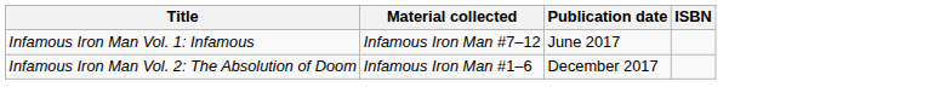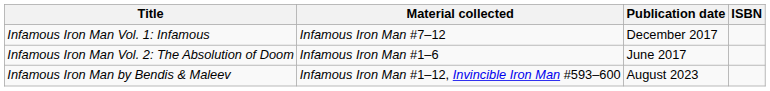Infamous Iron Man Vol. 1: Infamous | Publication date: June 2017 -> December 2017
Infamous Iron Man Vol. 2: The Absolution of Doom | Publication date: December 2017 -> June 2017
+ row: Infamous Iron Man by Bendis & Maleev | Infamous Iron Man #1–12, Invincible Iron Man #593–600 | August 2023
